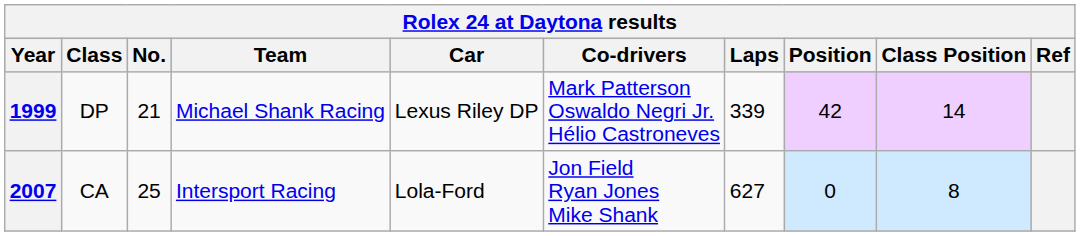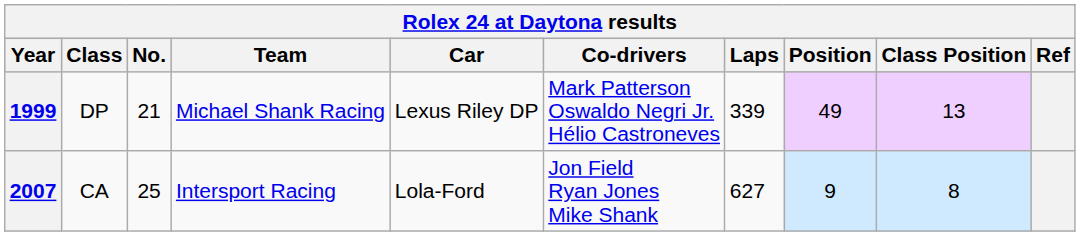1999 | Position: 42 -> 49
1999 | Class Position: 14 -> 13
2007 | Position: 0 -> 9
